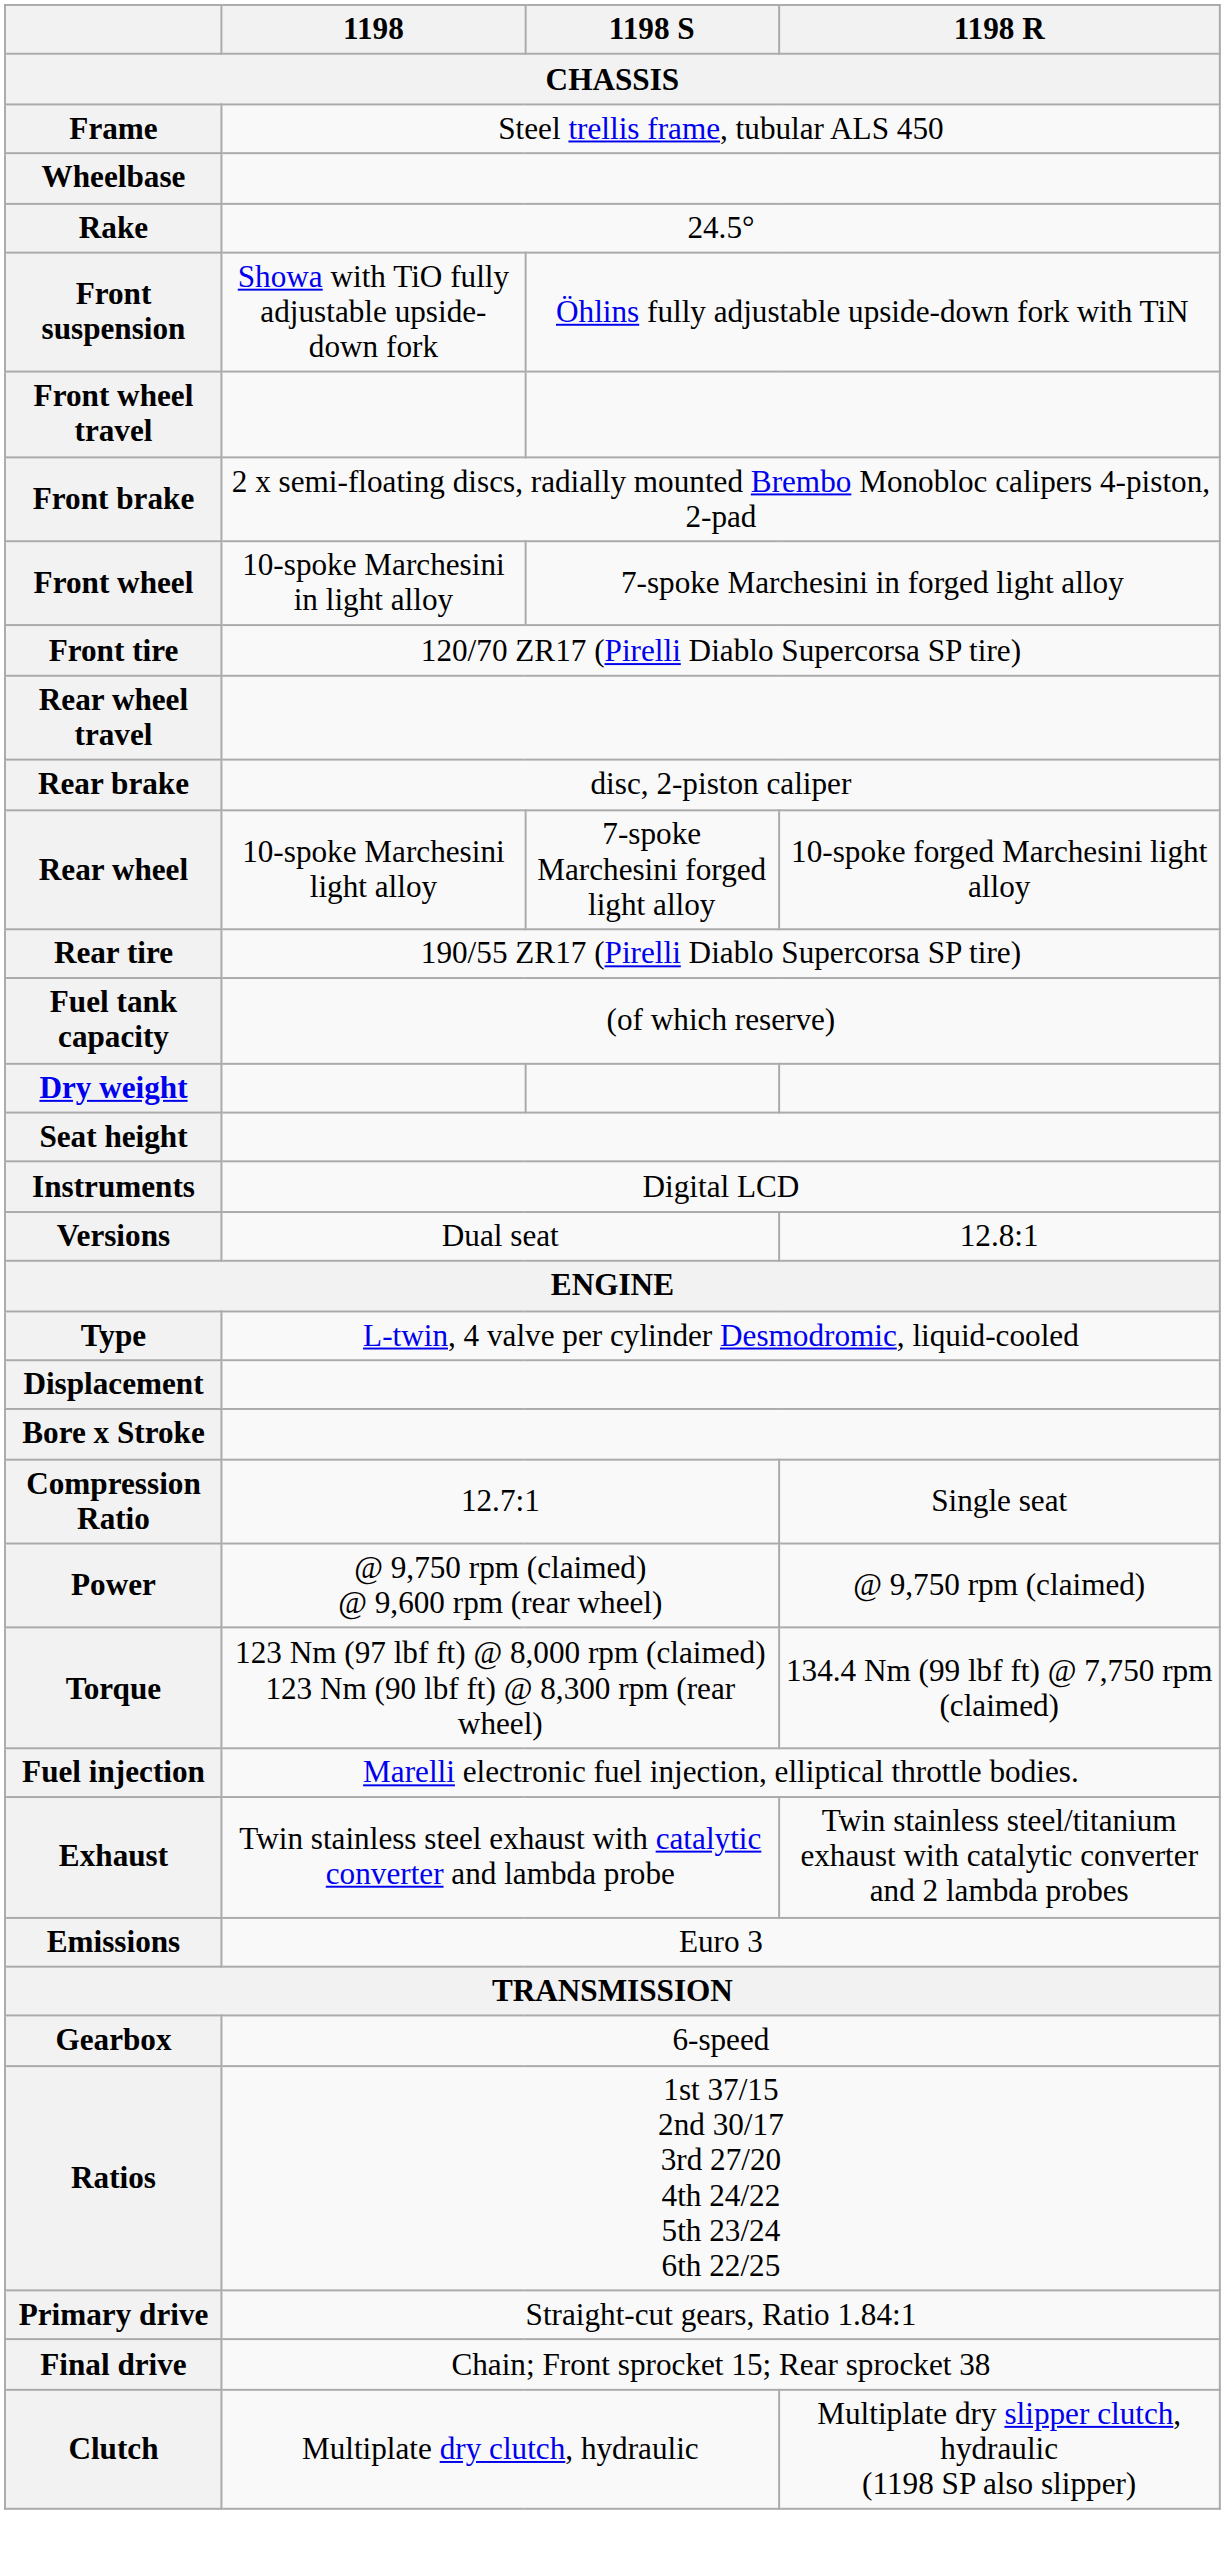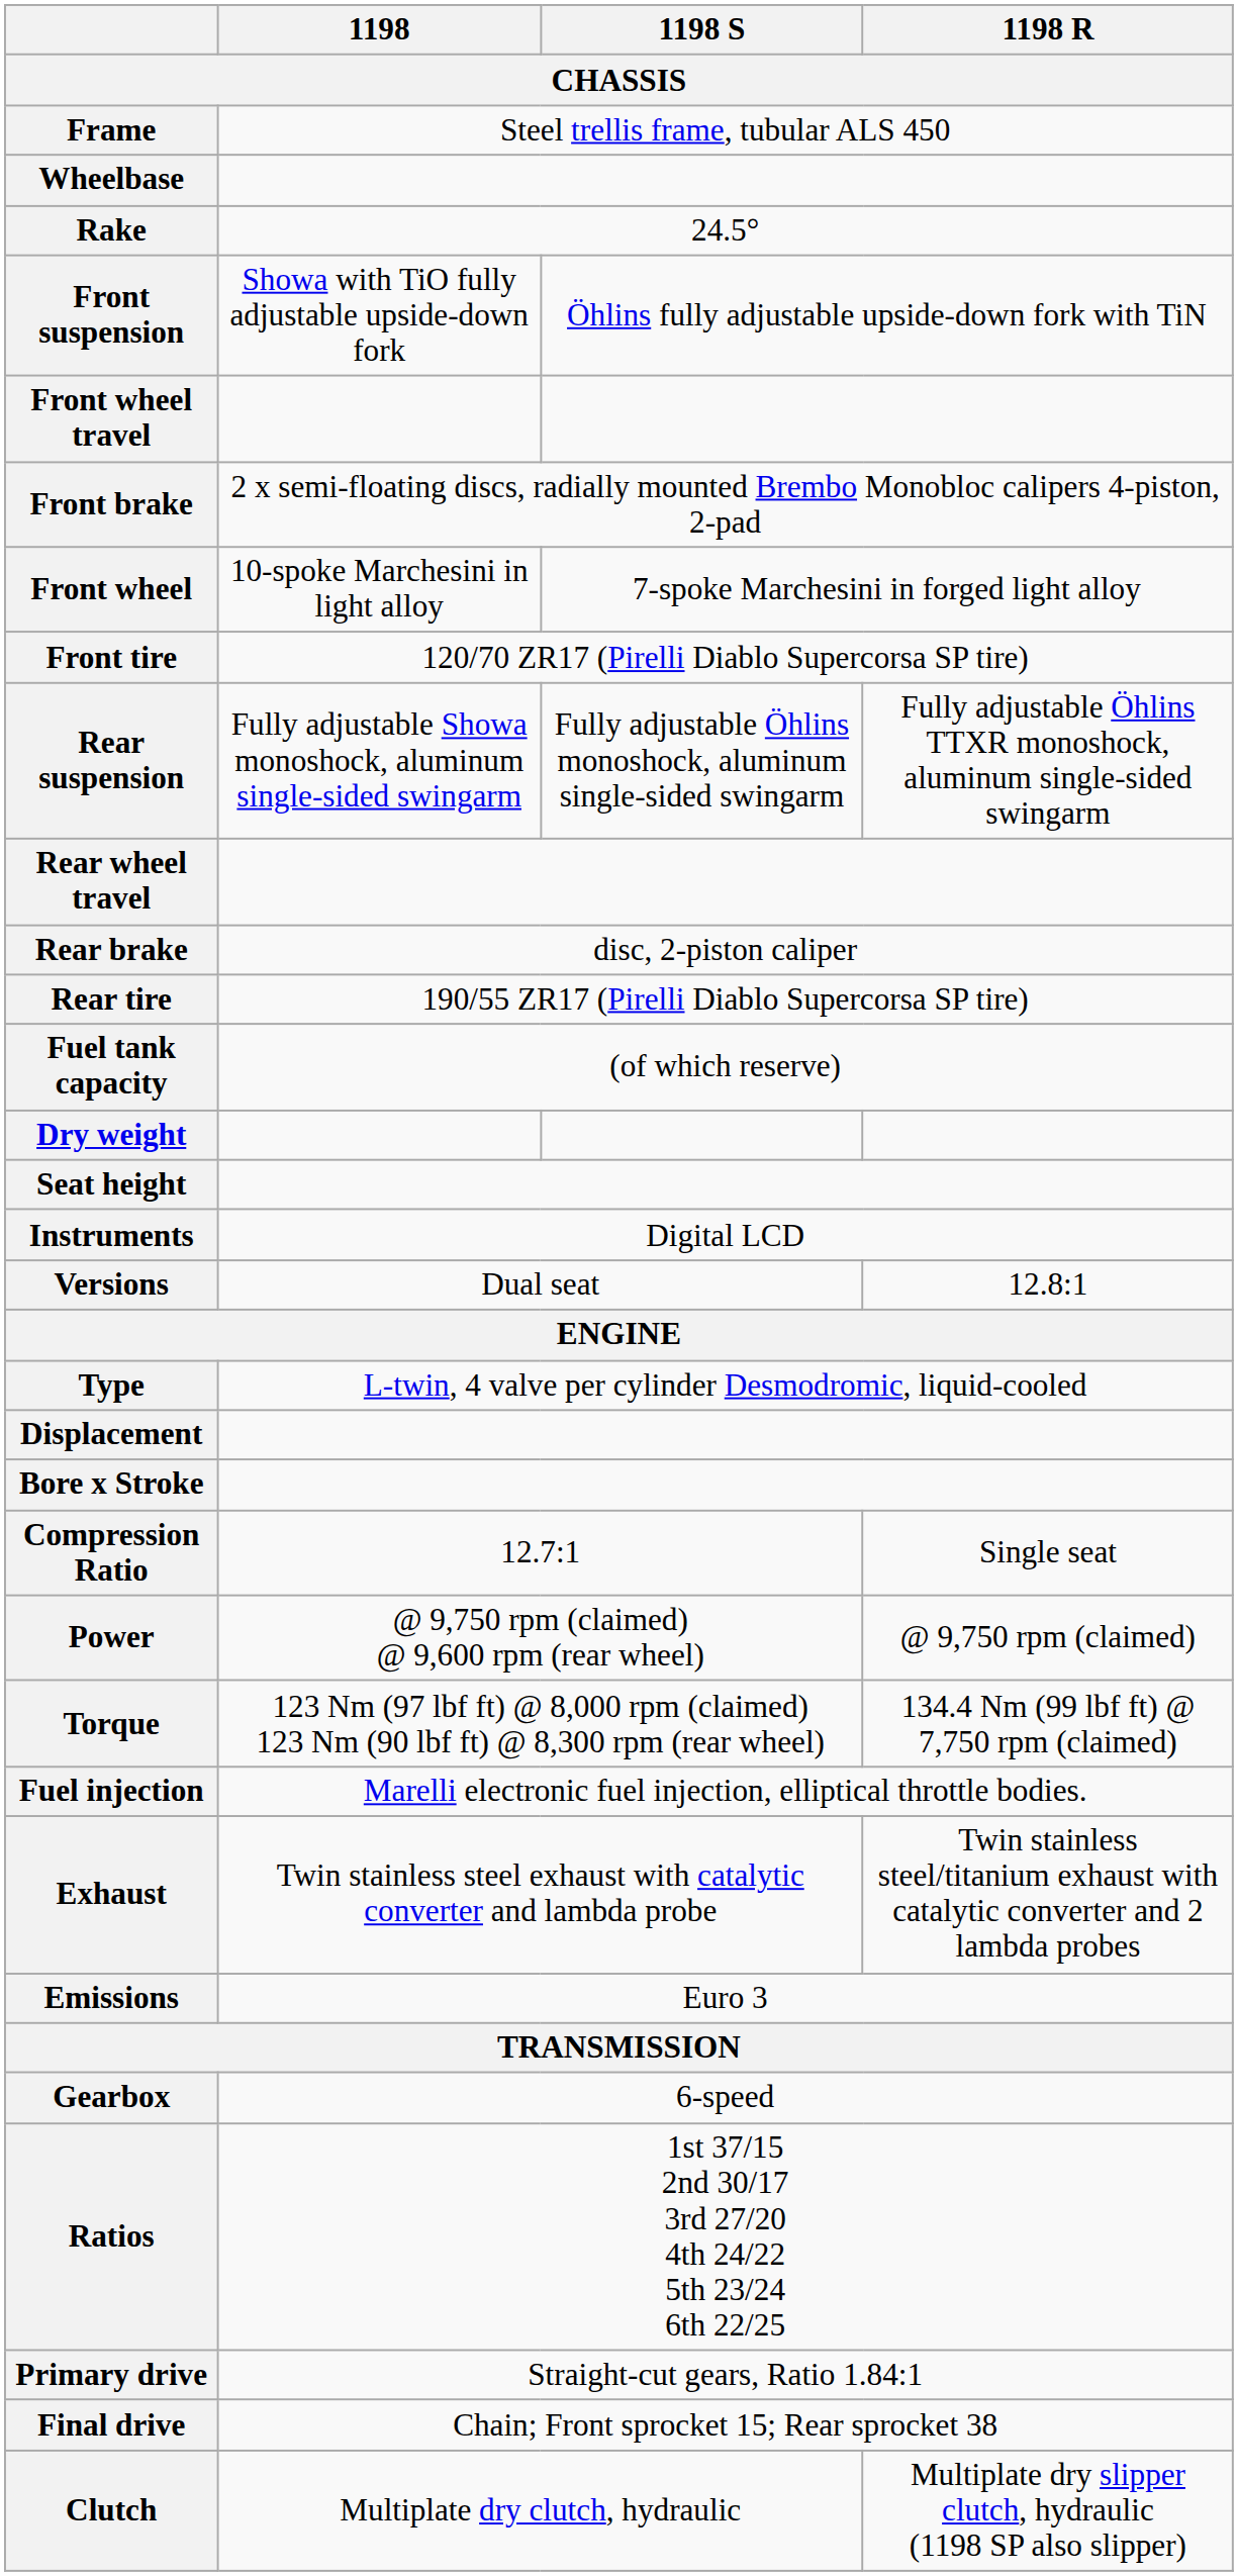+ row: Rear suspension | Fully adjustable Showa monoshock, aluminum single-sided swingarm | Fully adjustable Öhlins monoshock, aluminum single-sided swingarm | Fully adjustable Öhlins TTXR monoshock, aluminum single-sided swingarm
- row: Rear wheel | 10-spoke Marchesini light alloy | 7-spoke Marchesini forged light alloy | 10-spoke forged Marchesini light alloy
